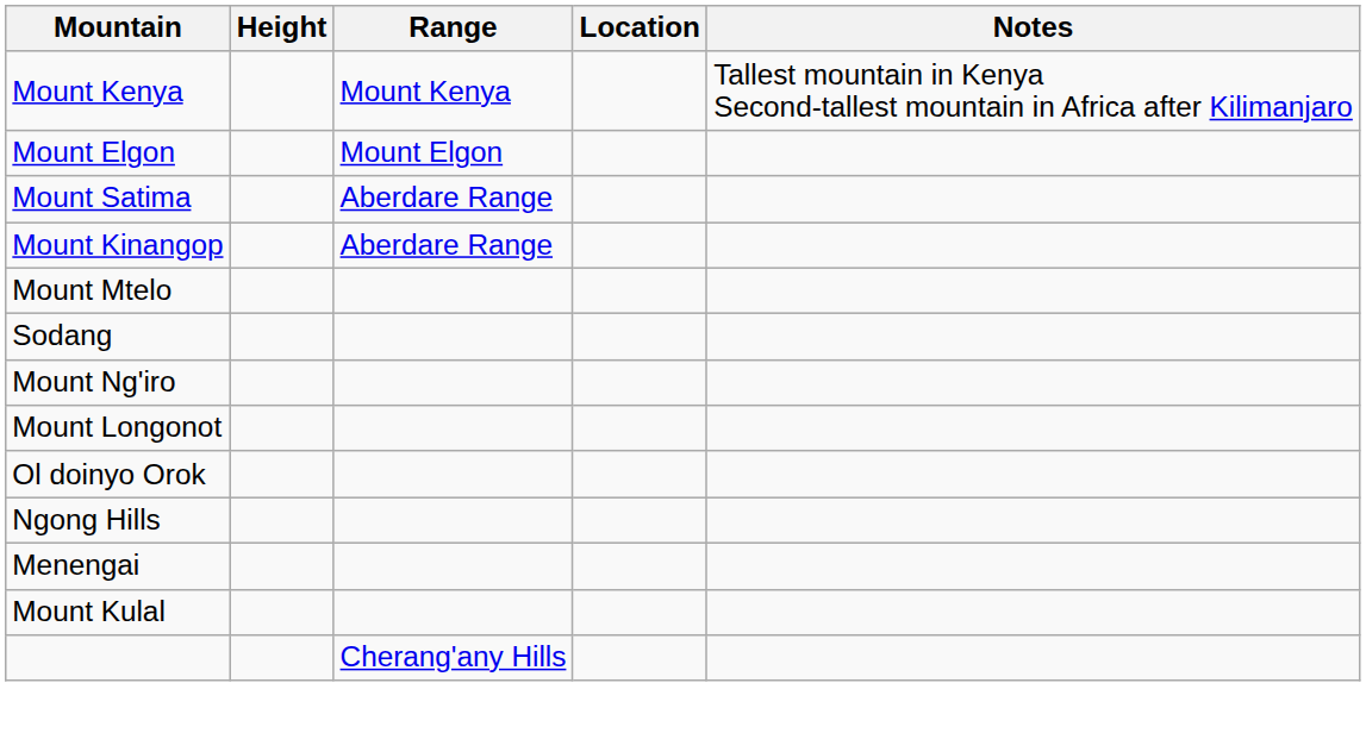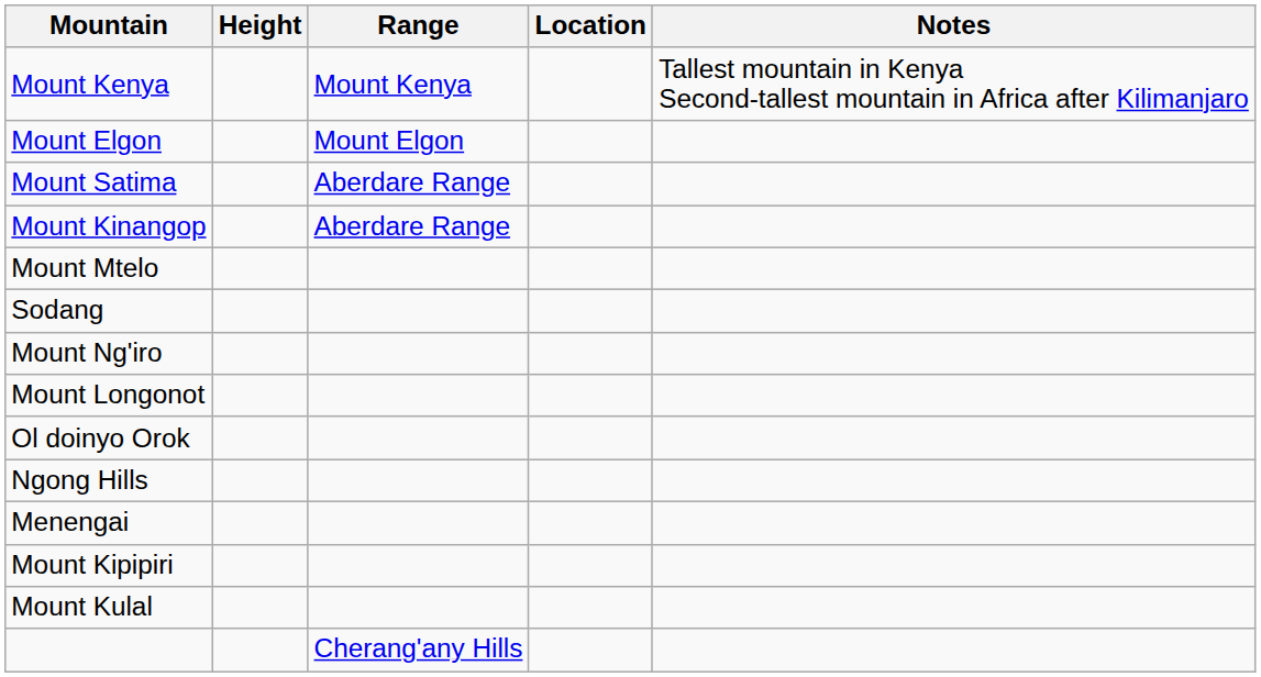+ row: Mount Kipipiri
